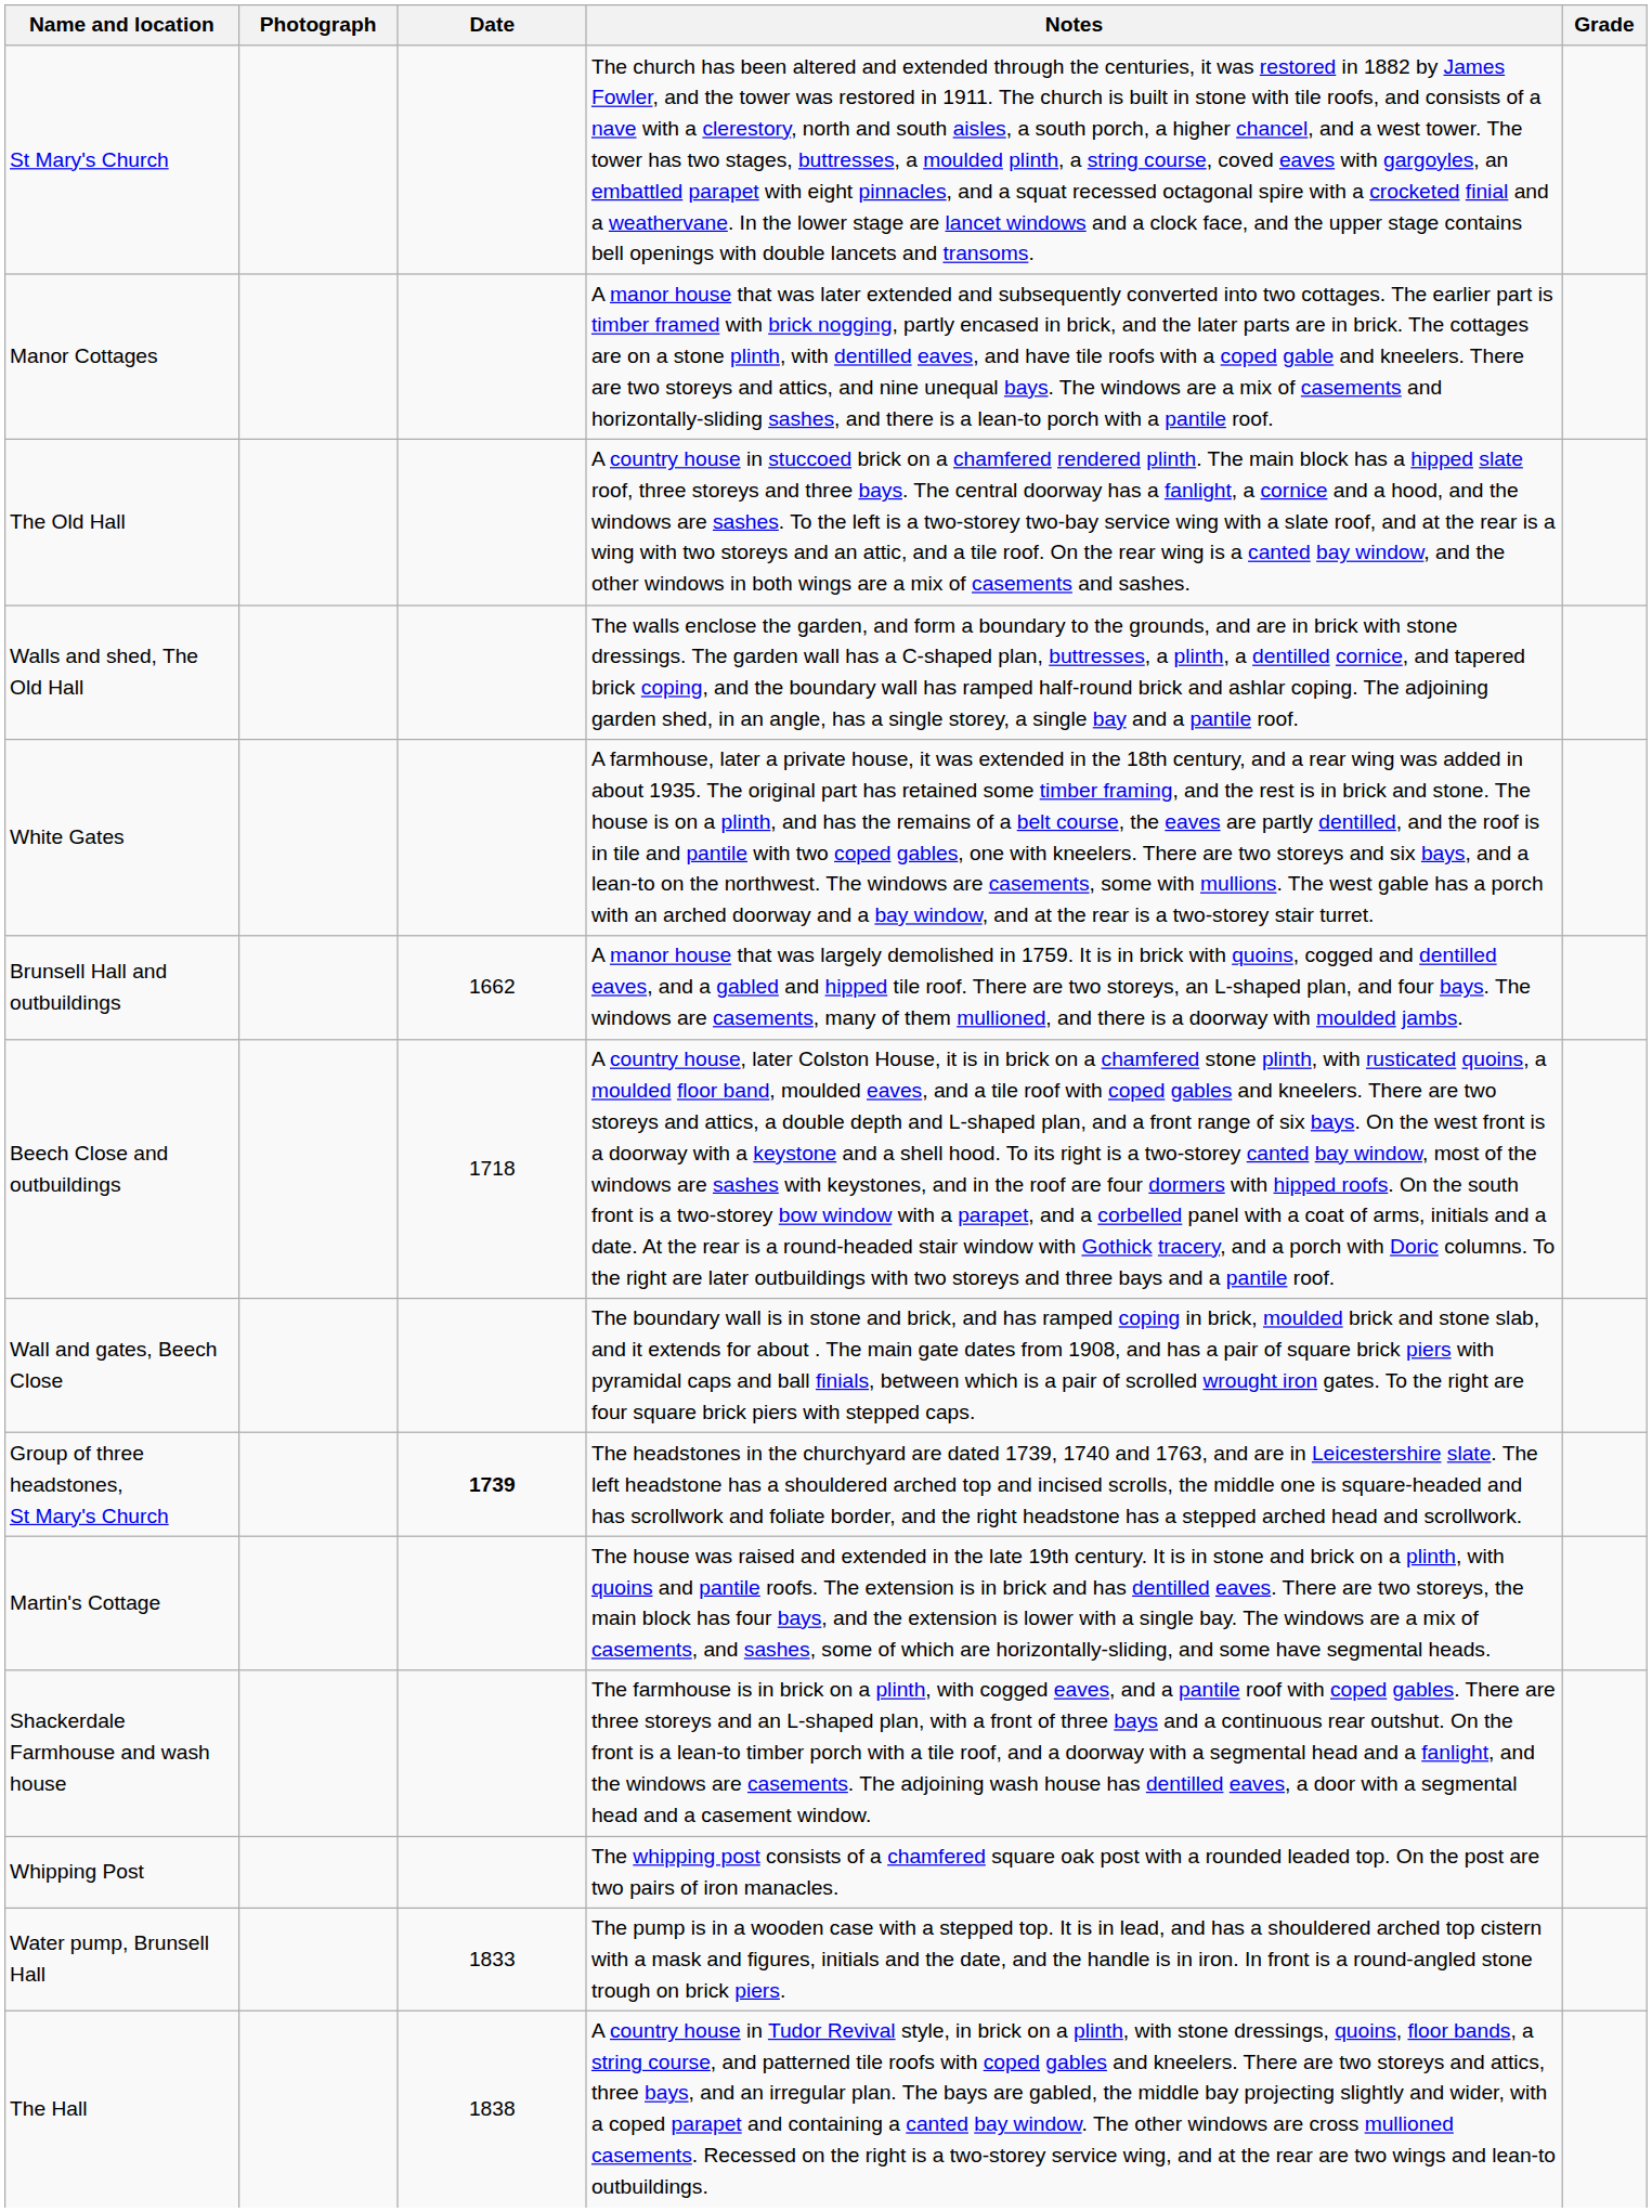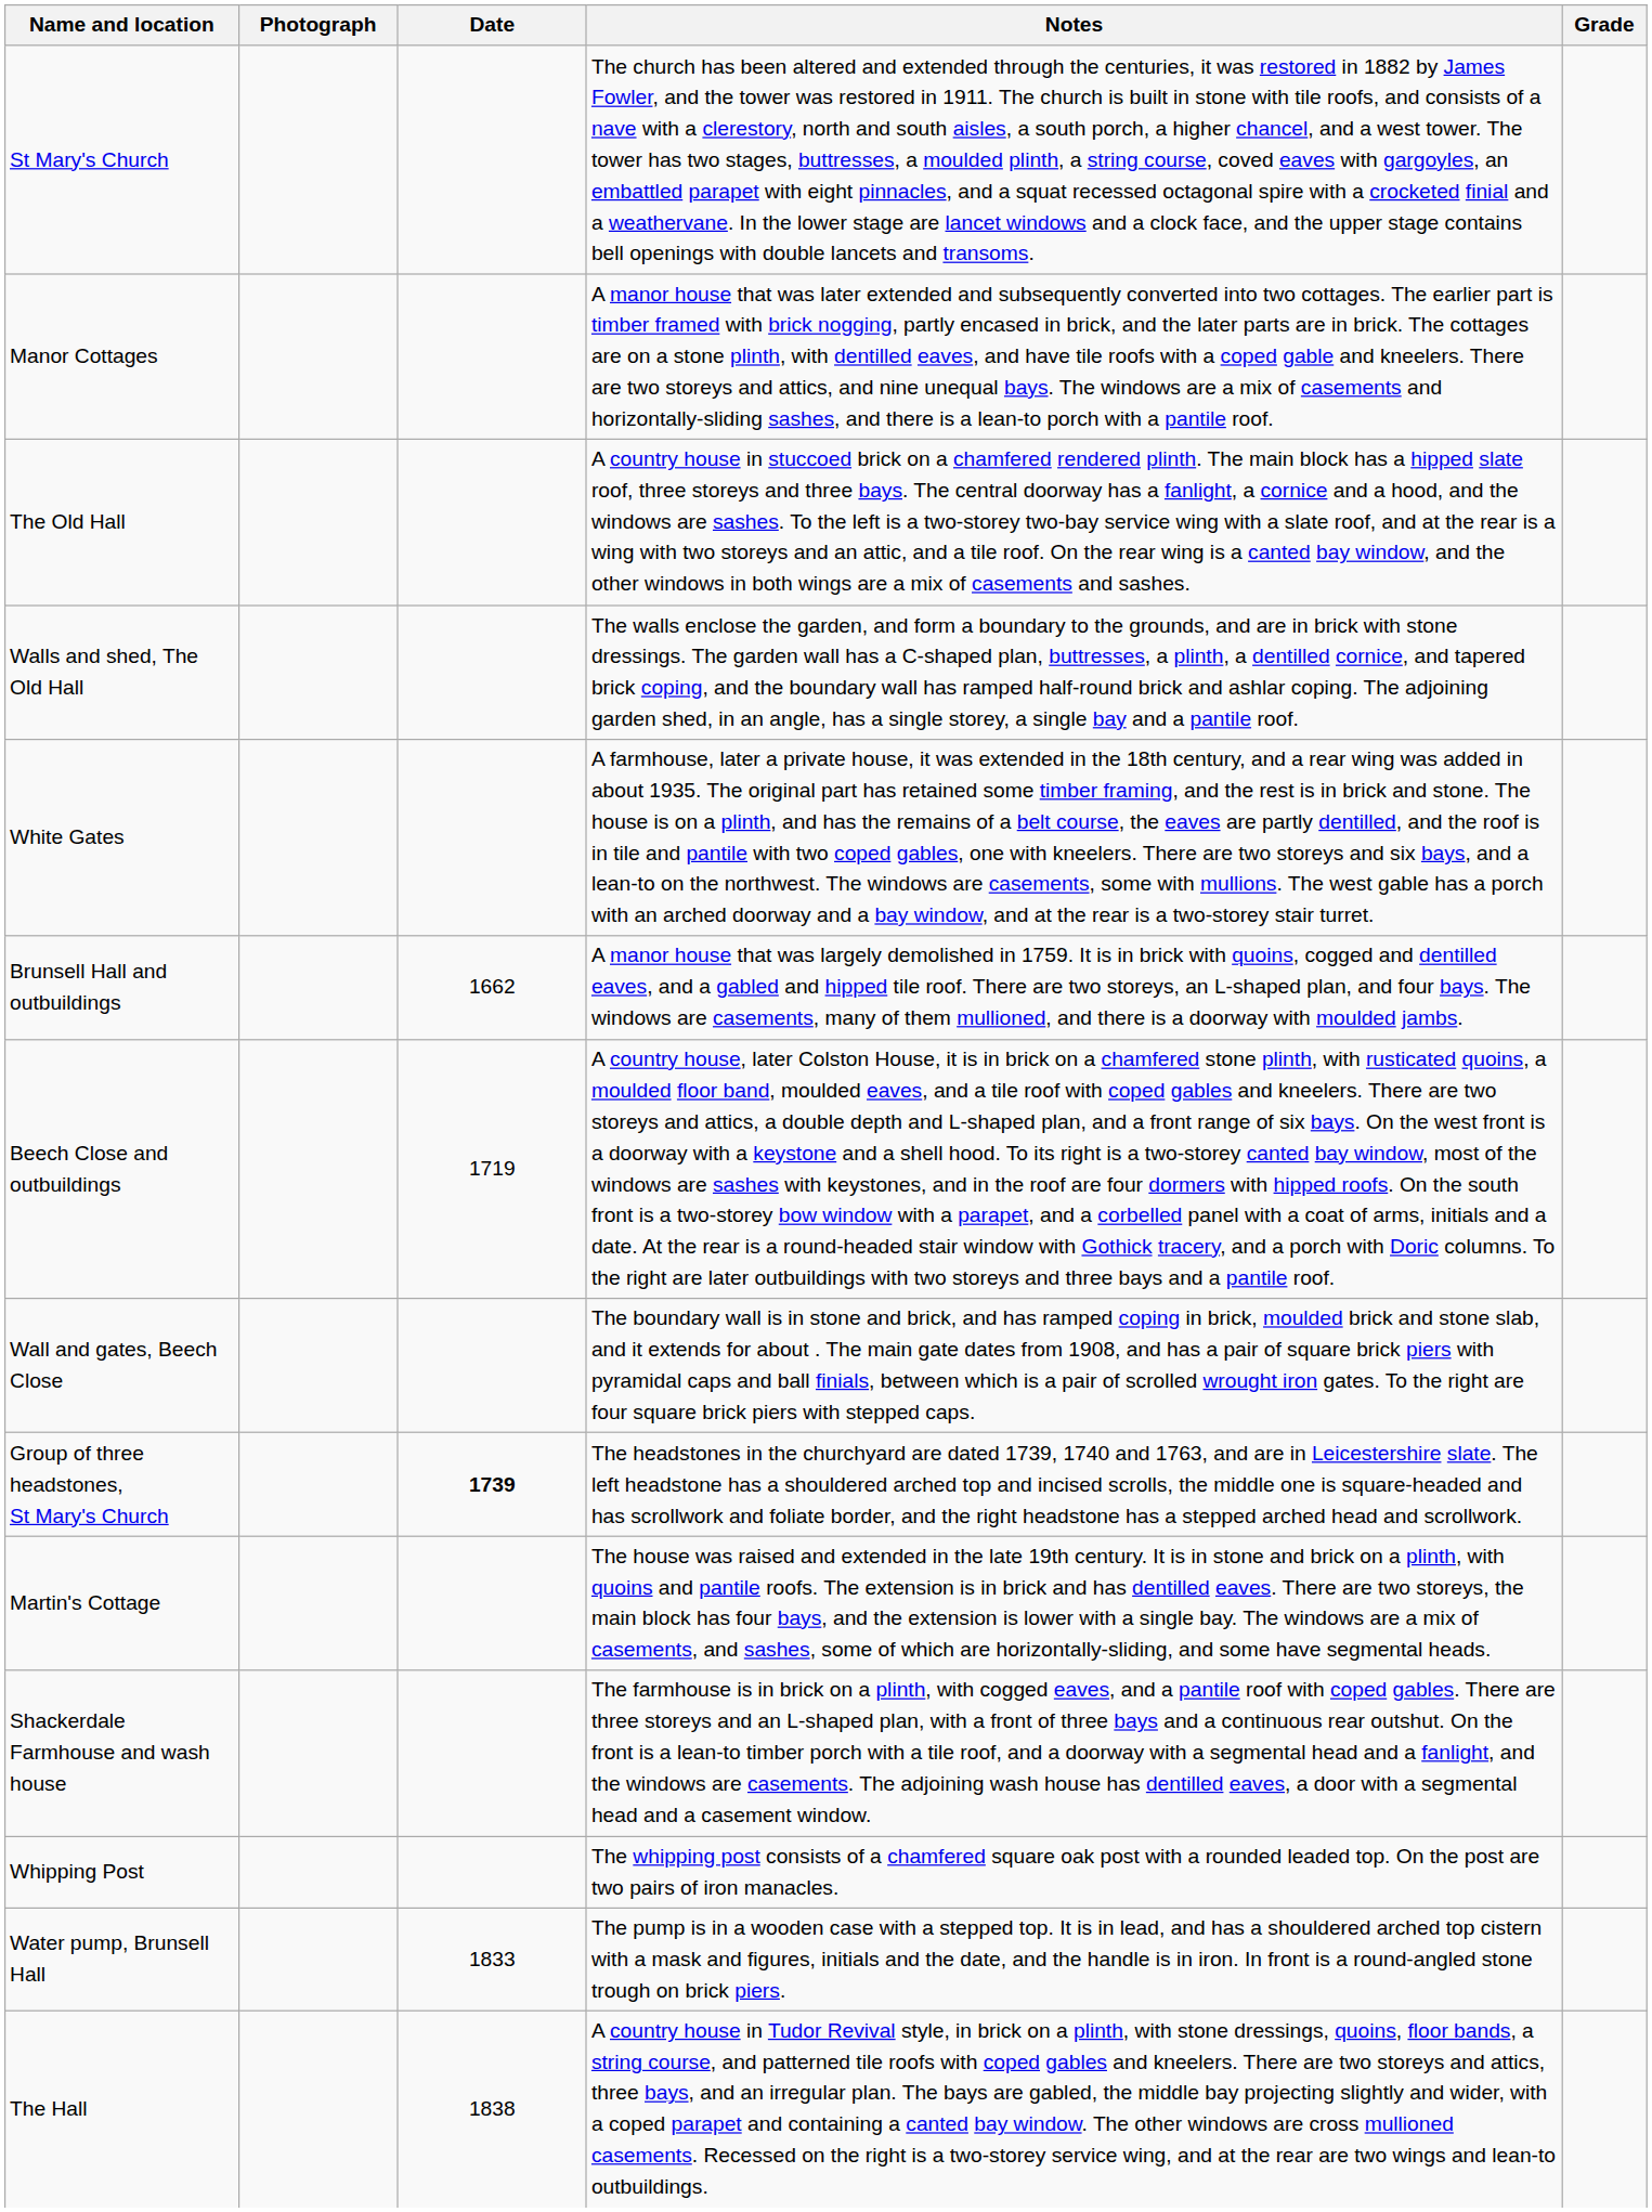Beech Close and outbuildings | Date: 1718 -> 1719
